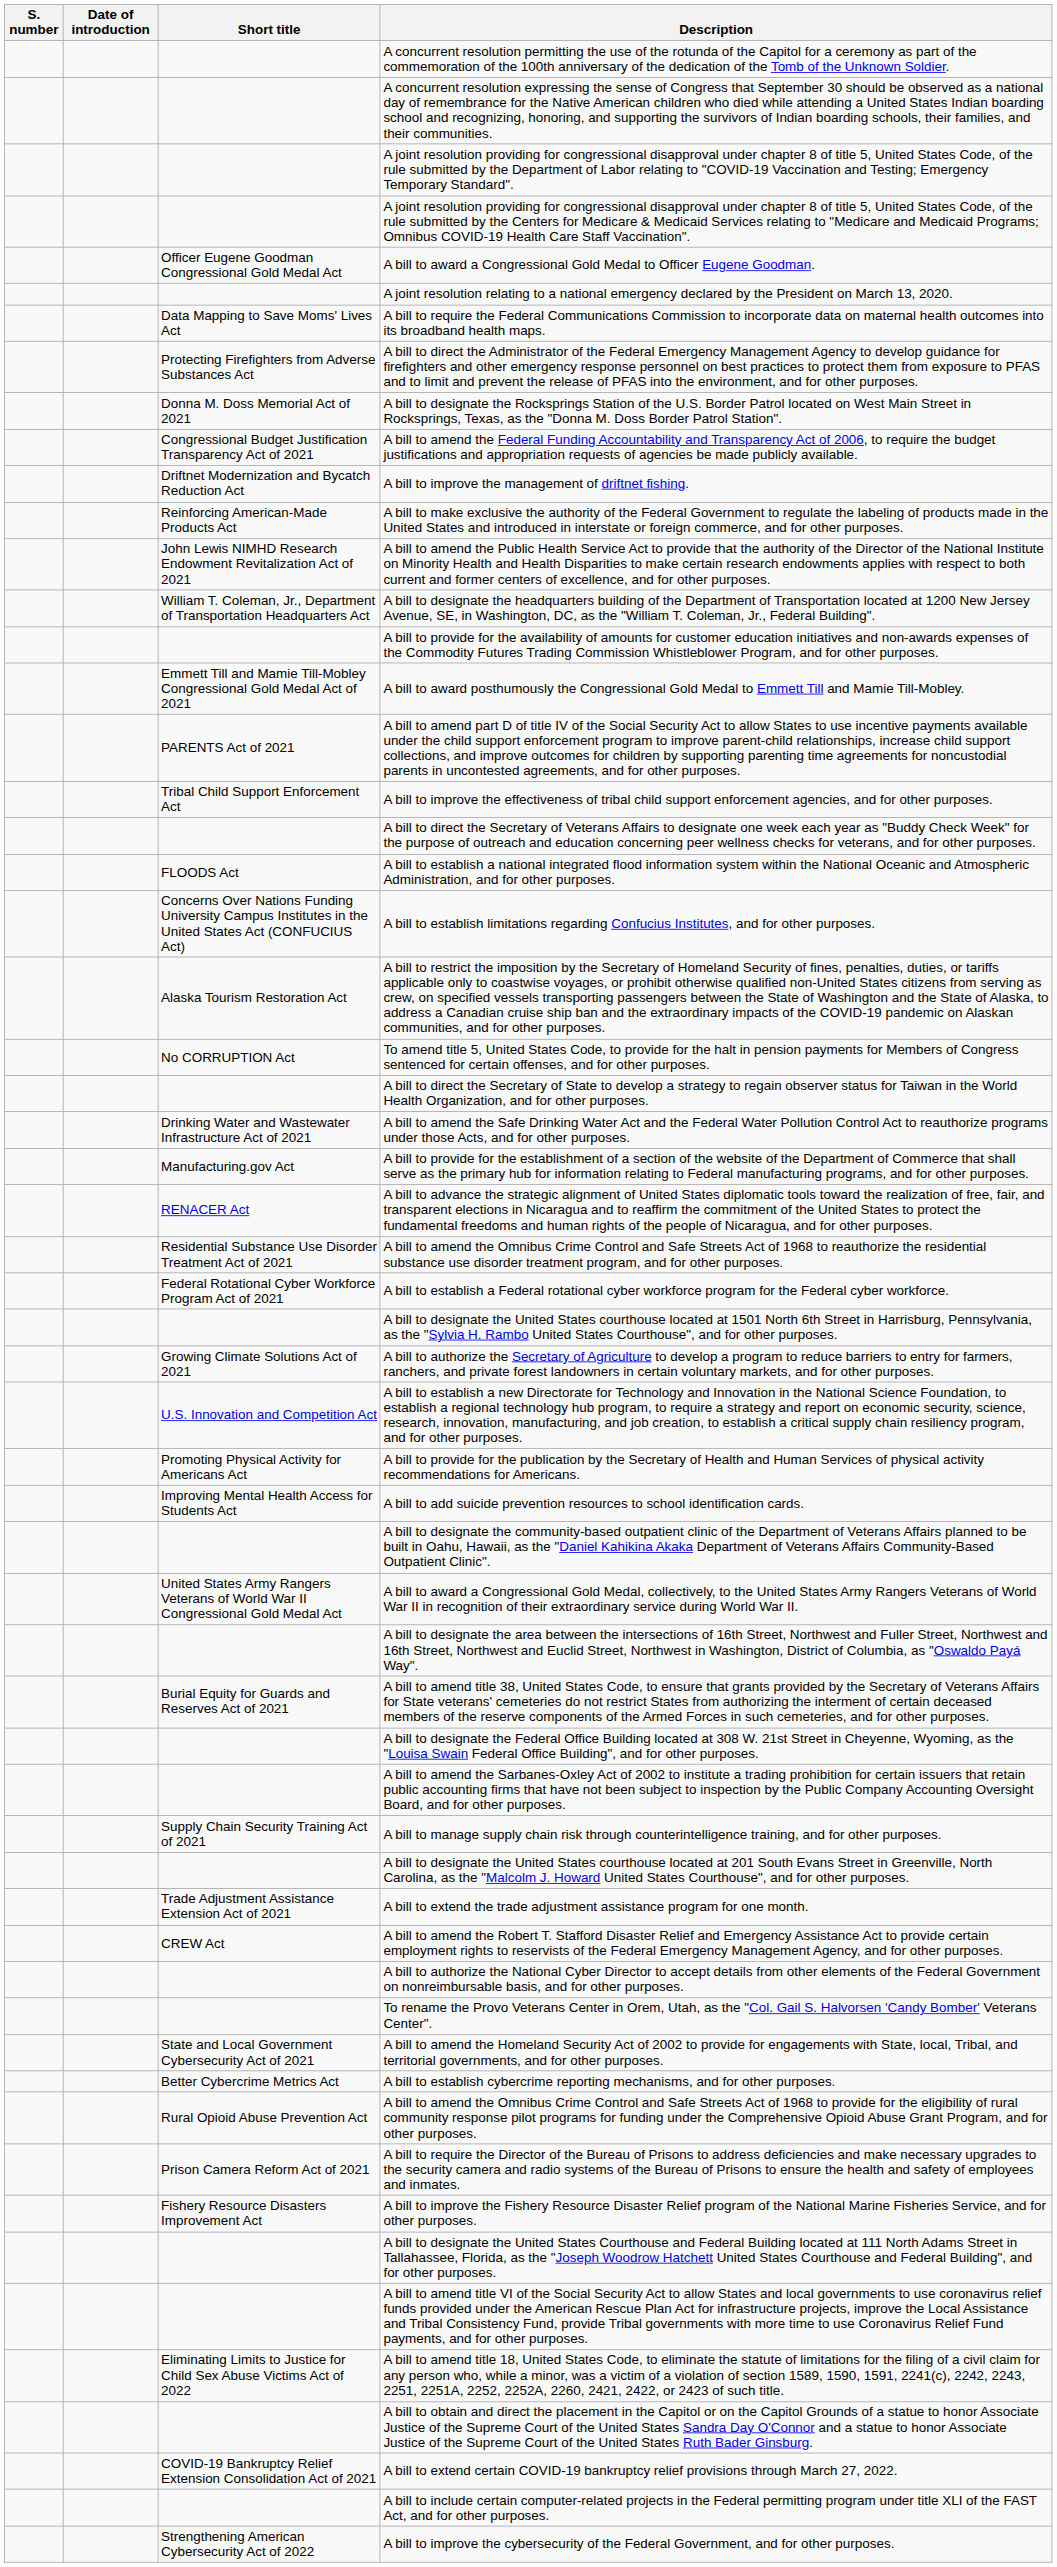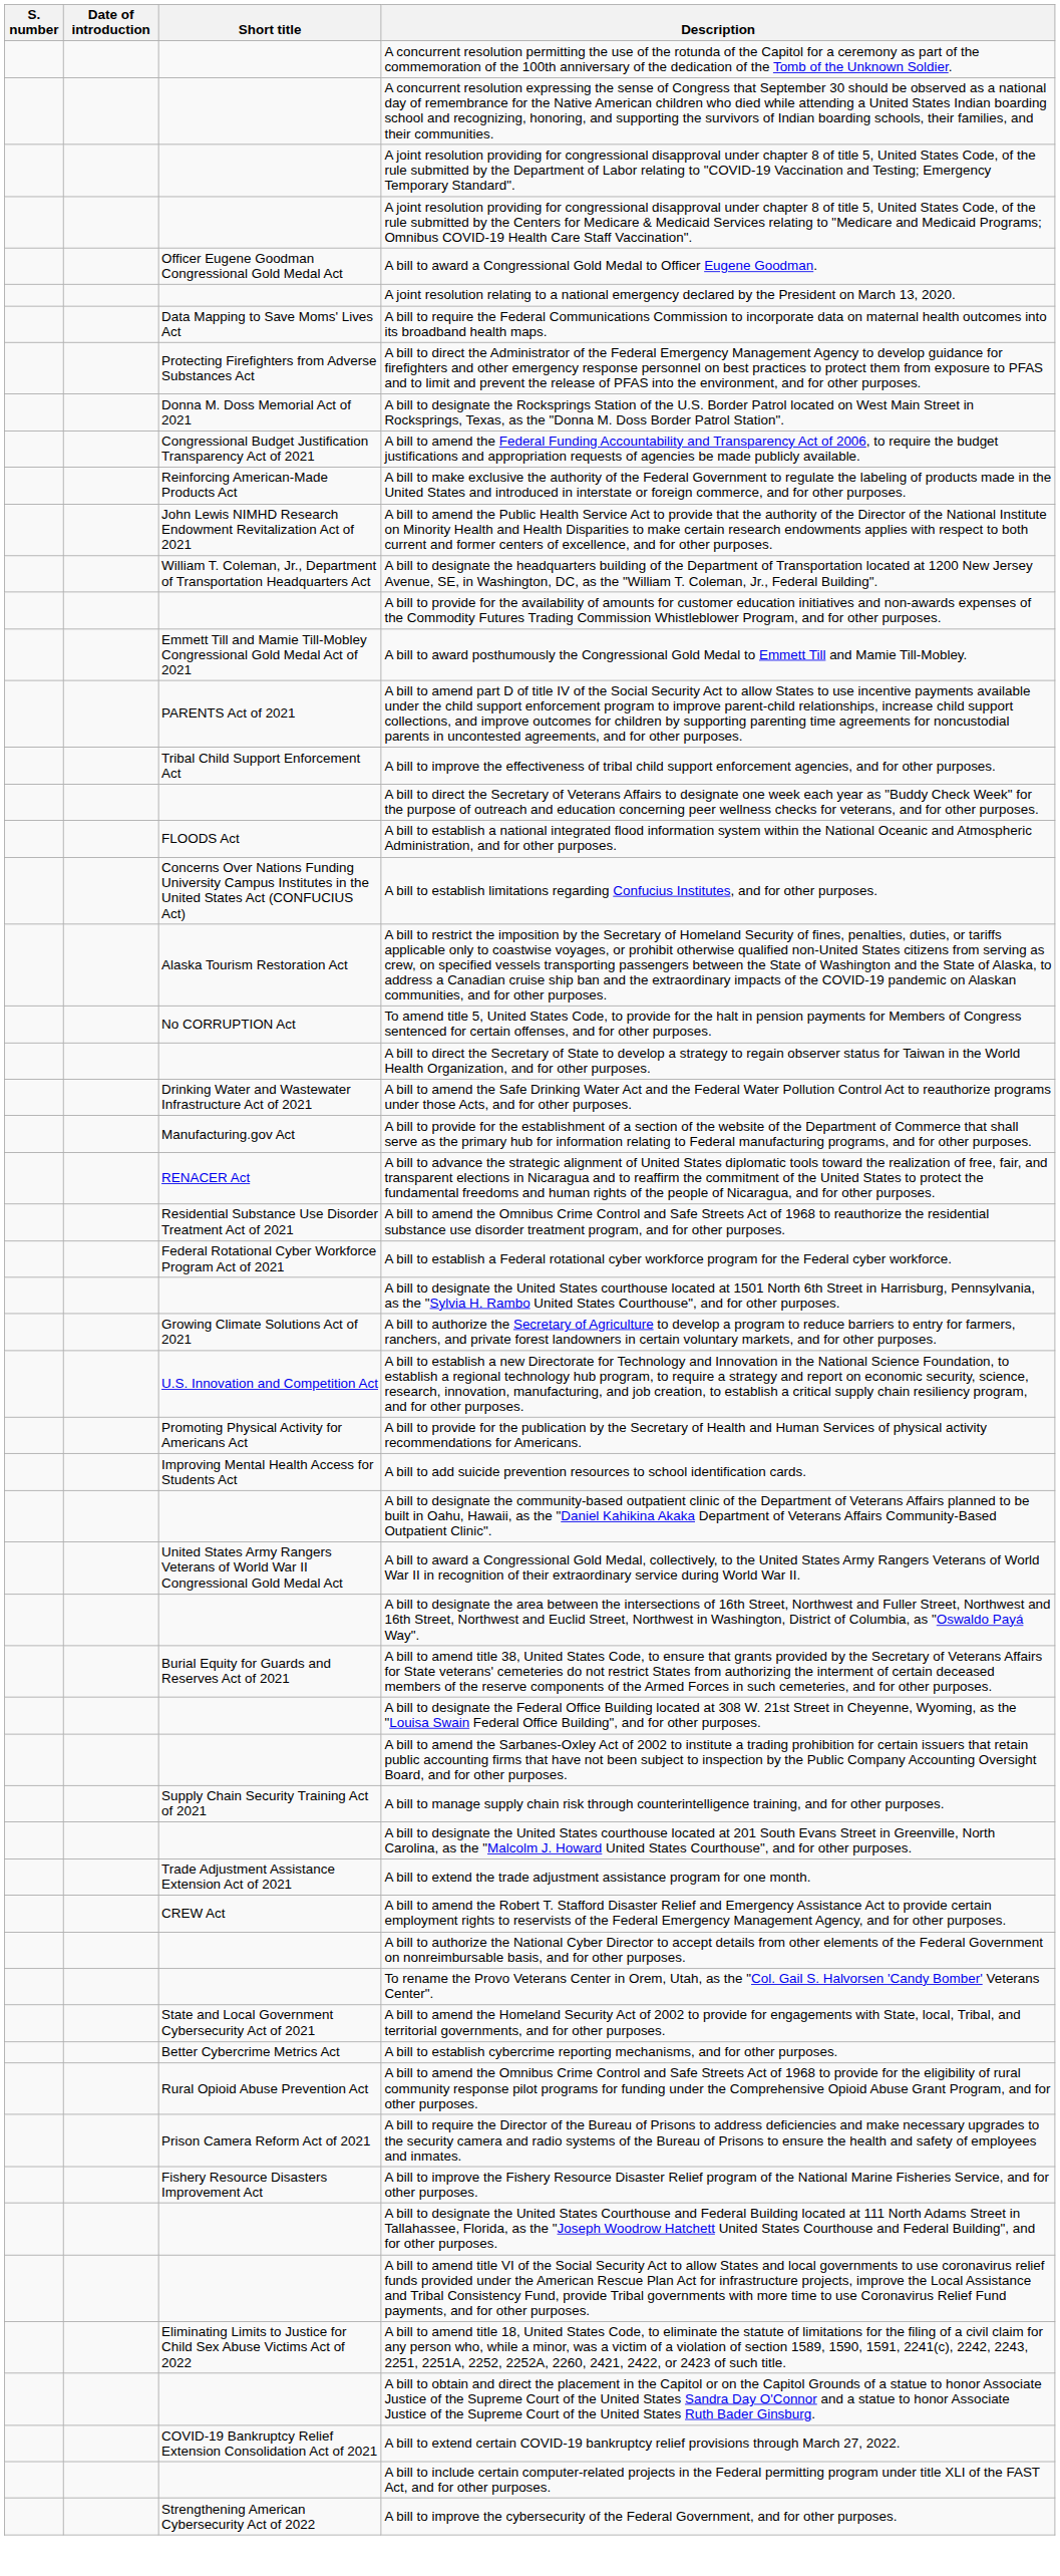- row: Driftnet Modernization and Bycatch Reduction Act | A bill to improve the management of driftnet fishing.
